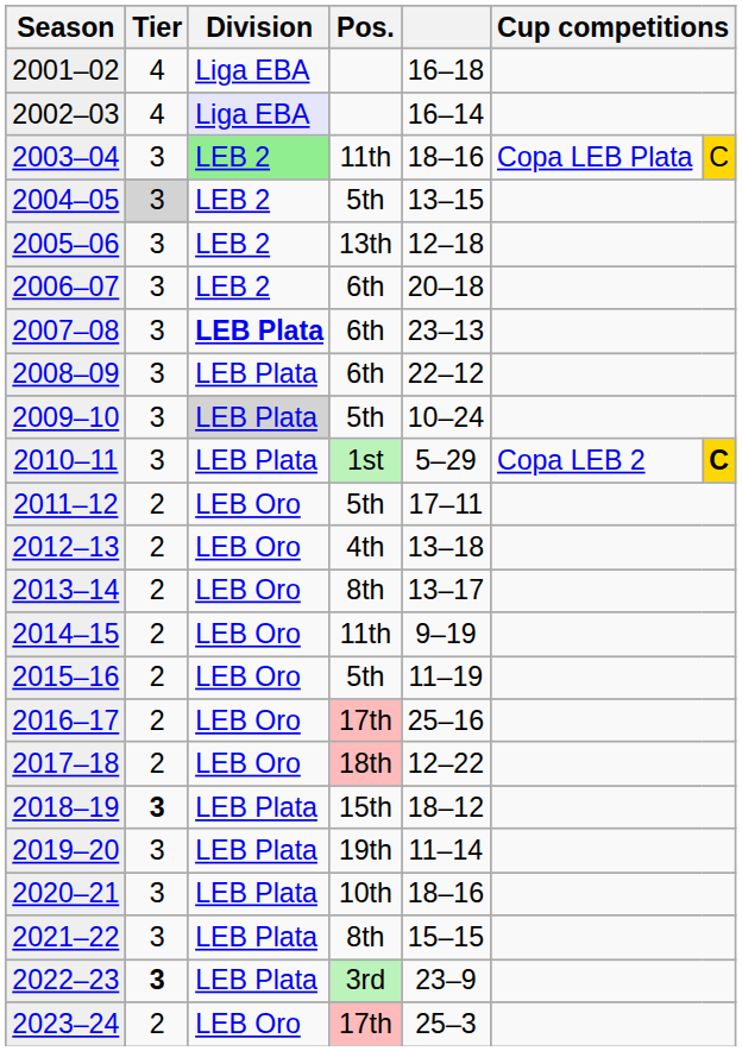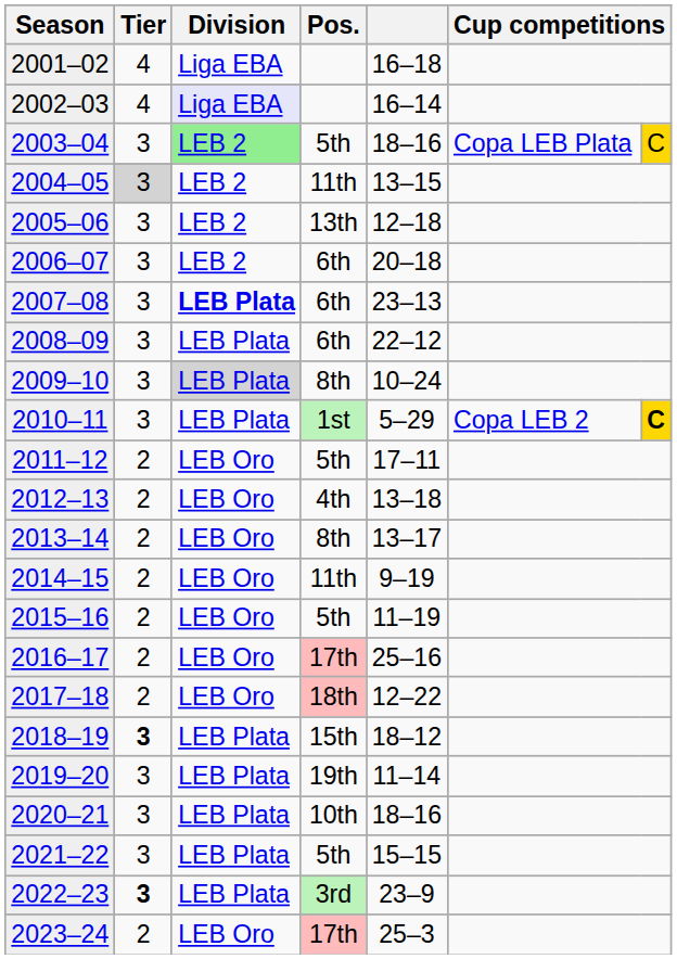2003–04 | Pos.: 11th -> 5th
2004–05 | Pos.: 5th -> 11th
2009–10 | Pos.: 5th -> 8th
2021–22 | Pos.: 8th -> 5th
